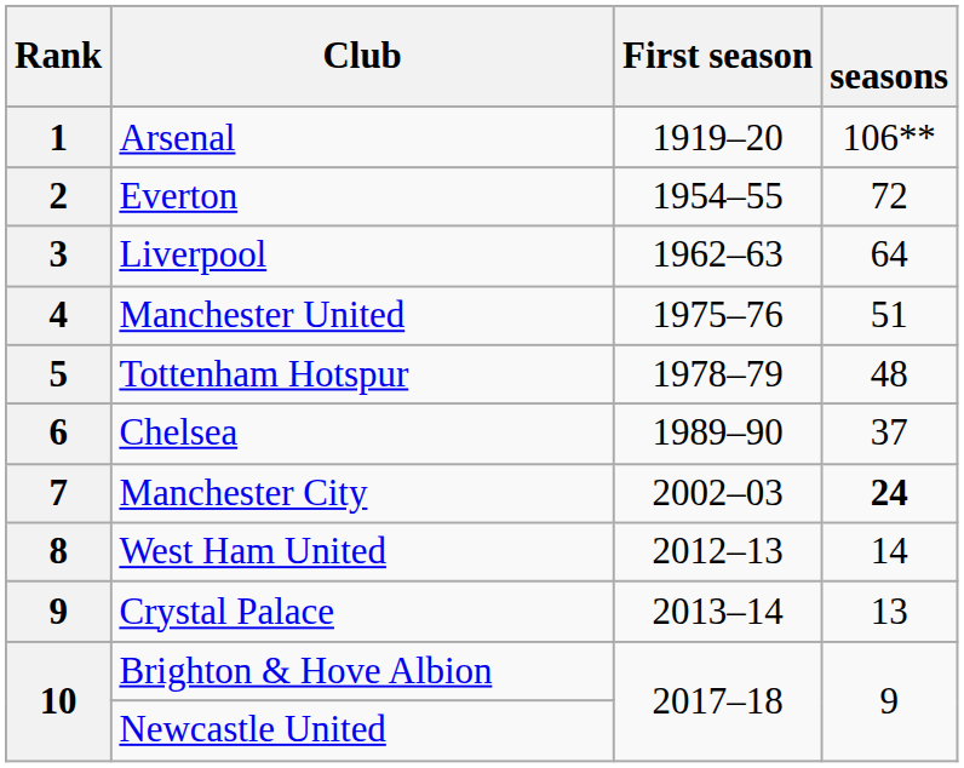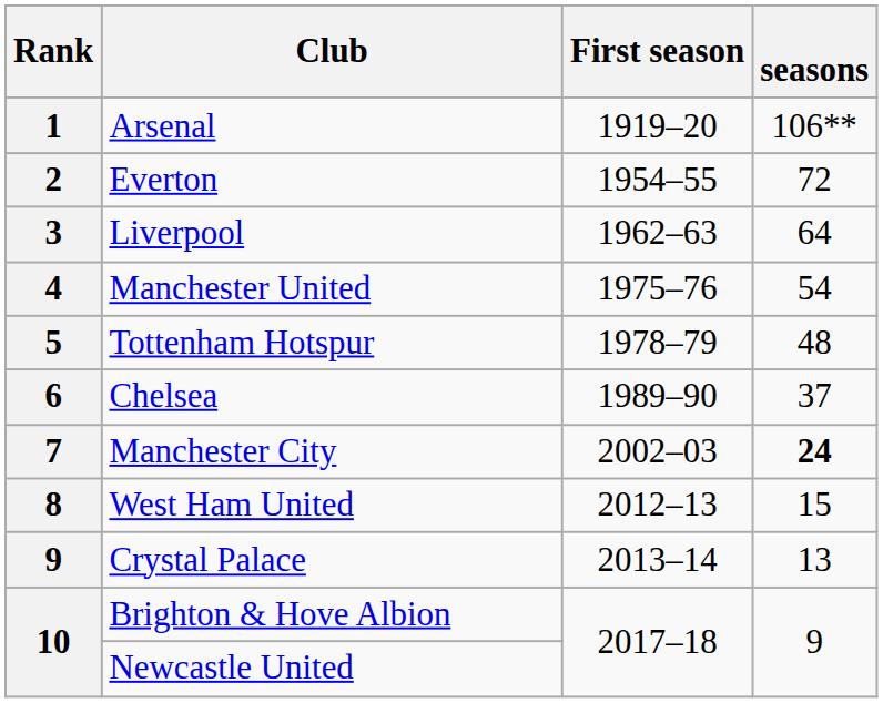Manchester United | seasons: 51 -> 54
West Ham United | seasons: 14 -> 15
